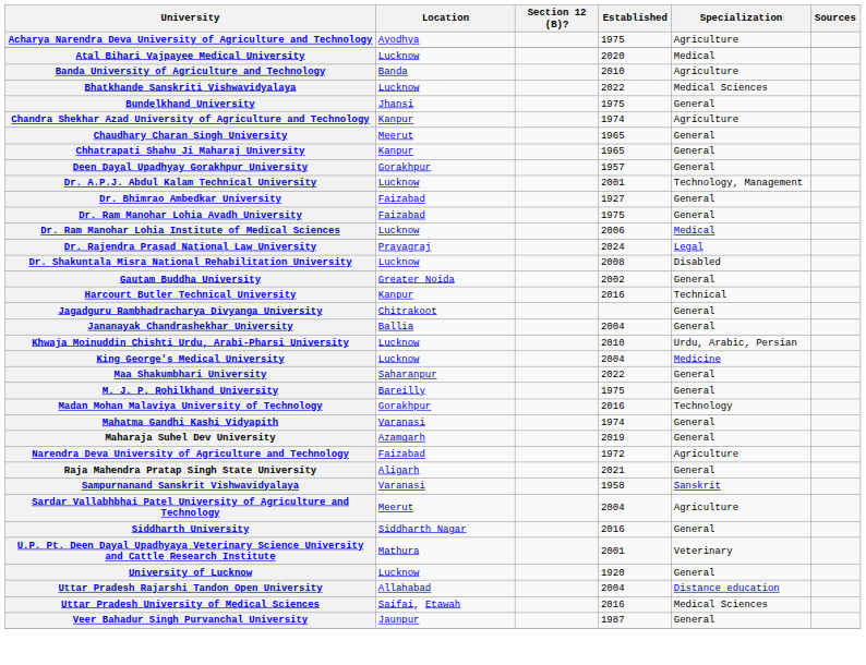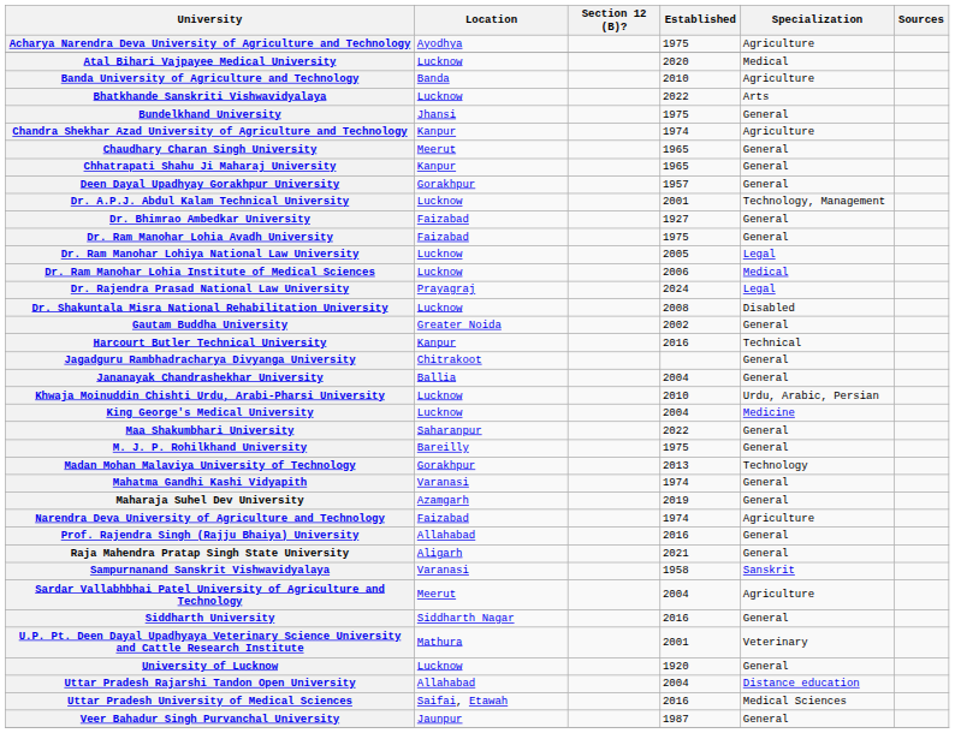Bhatkhande Sanskriti Vishwavidyalaya | Specialization: Medical Sciences -> Arts
+ row: Dr. Ram Manohar Lohiya National Law University | Lucknow | 2005 | Legal
Madan Mohan Malaviya University of Technology | Established: 2016 -> 2013
Narendra Deva University of Agriculture and Technology | Established: 1972 -> 1974
+ row: Prof. Rajendra Singh (Rajju Bhaiya) University | Allahabad | 2016 | General
